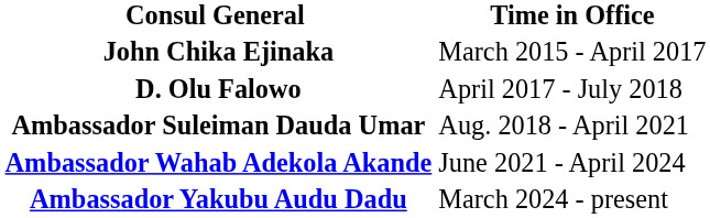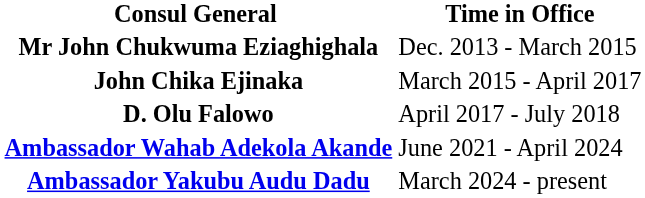+ row: Mr John Chukwuma Eziaghighala | Dec. 2013 - March 2015
- row: Ambassador Suleiman Dauda Umar | Aug. 2018 - April 2021
